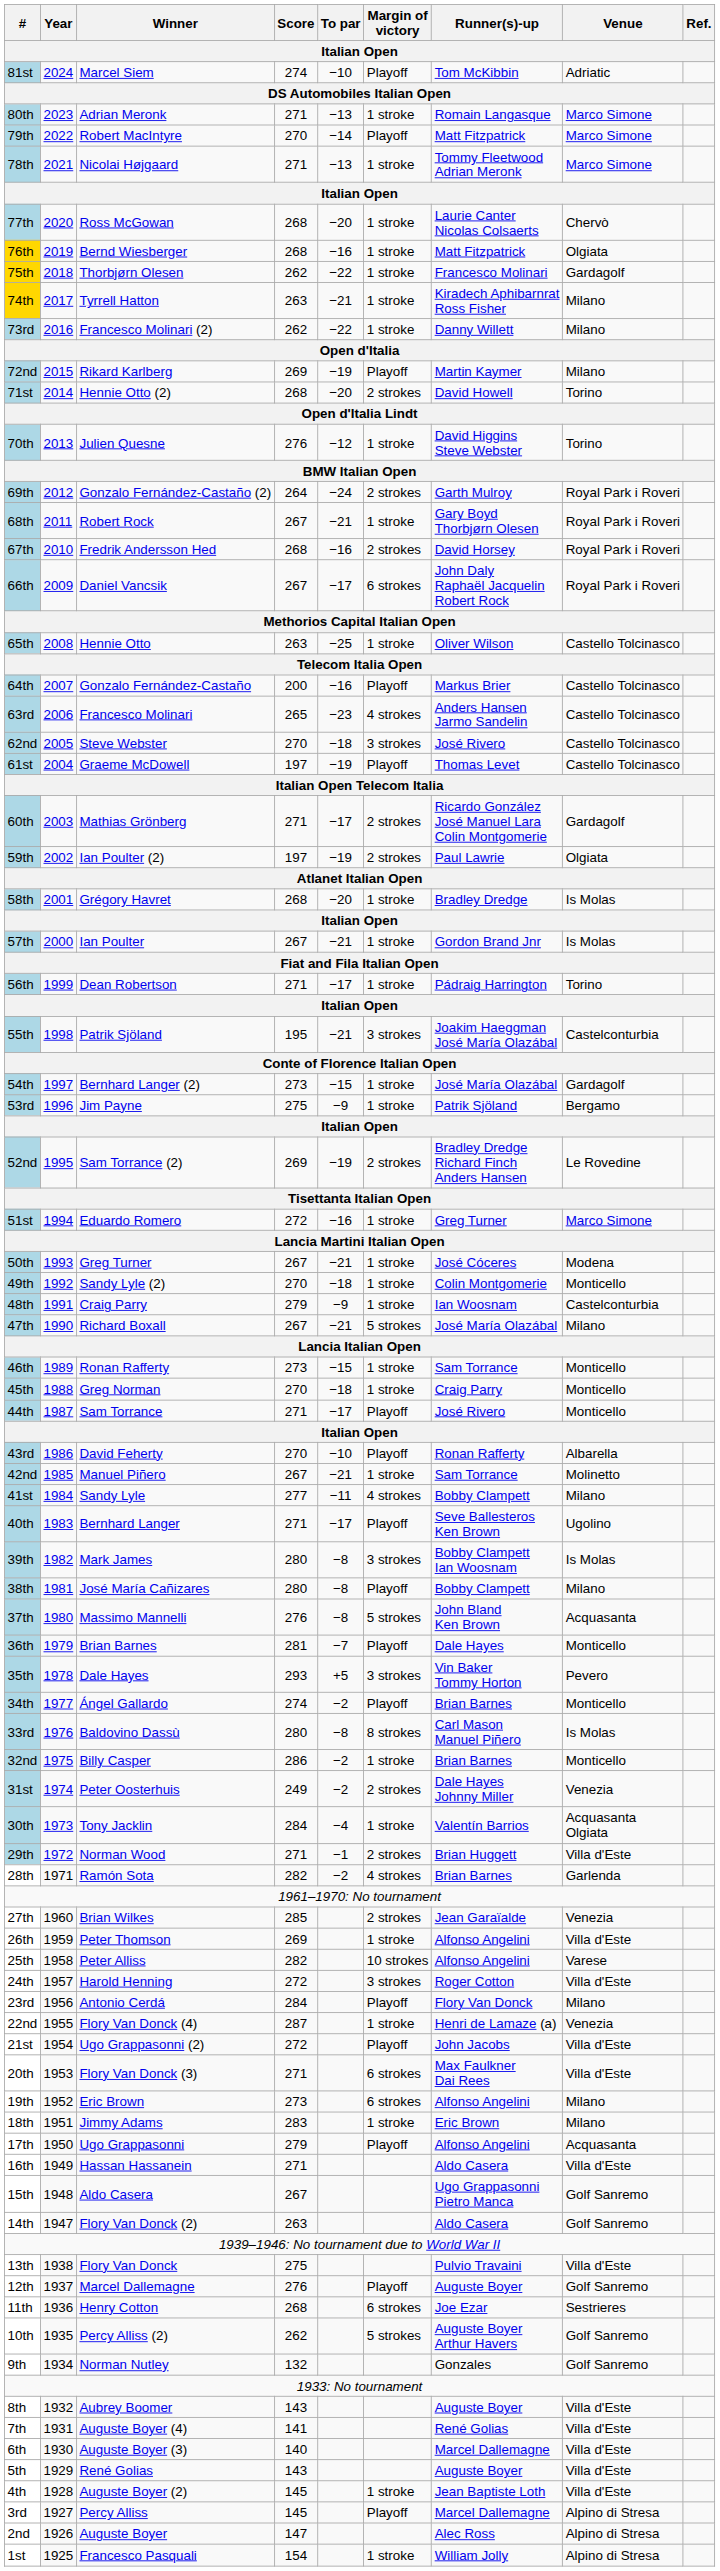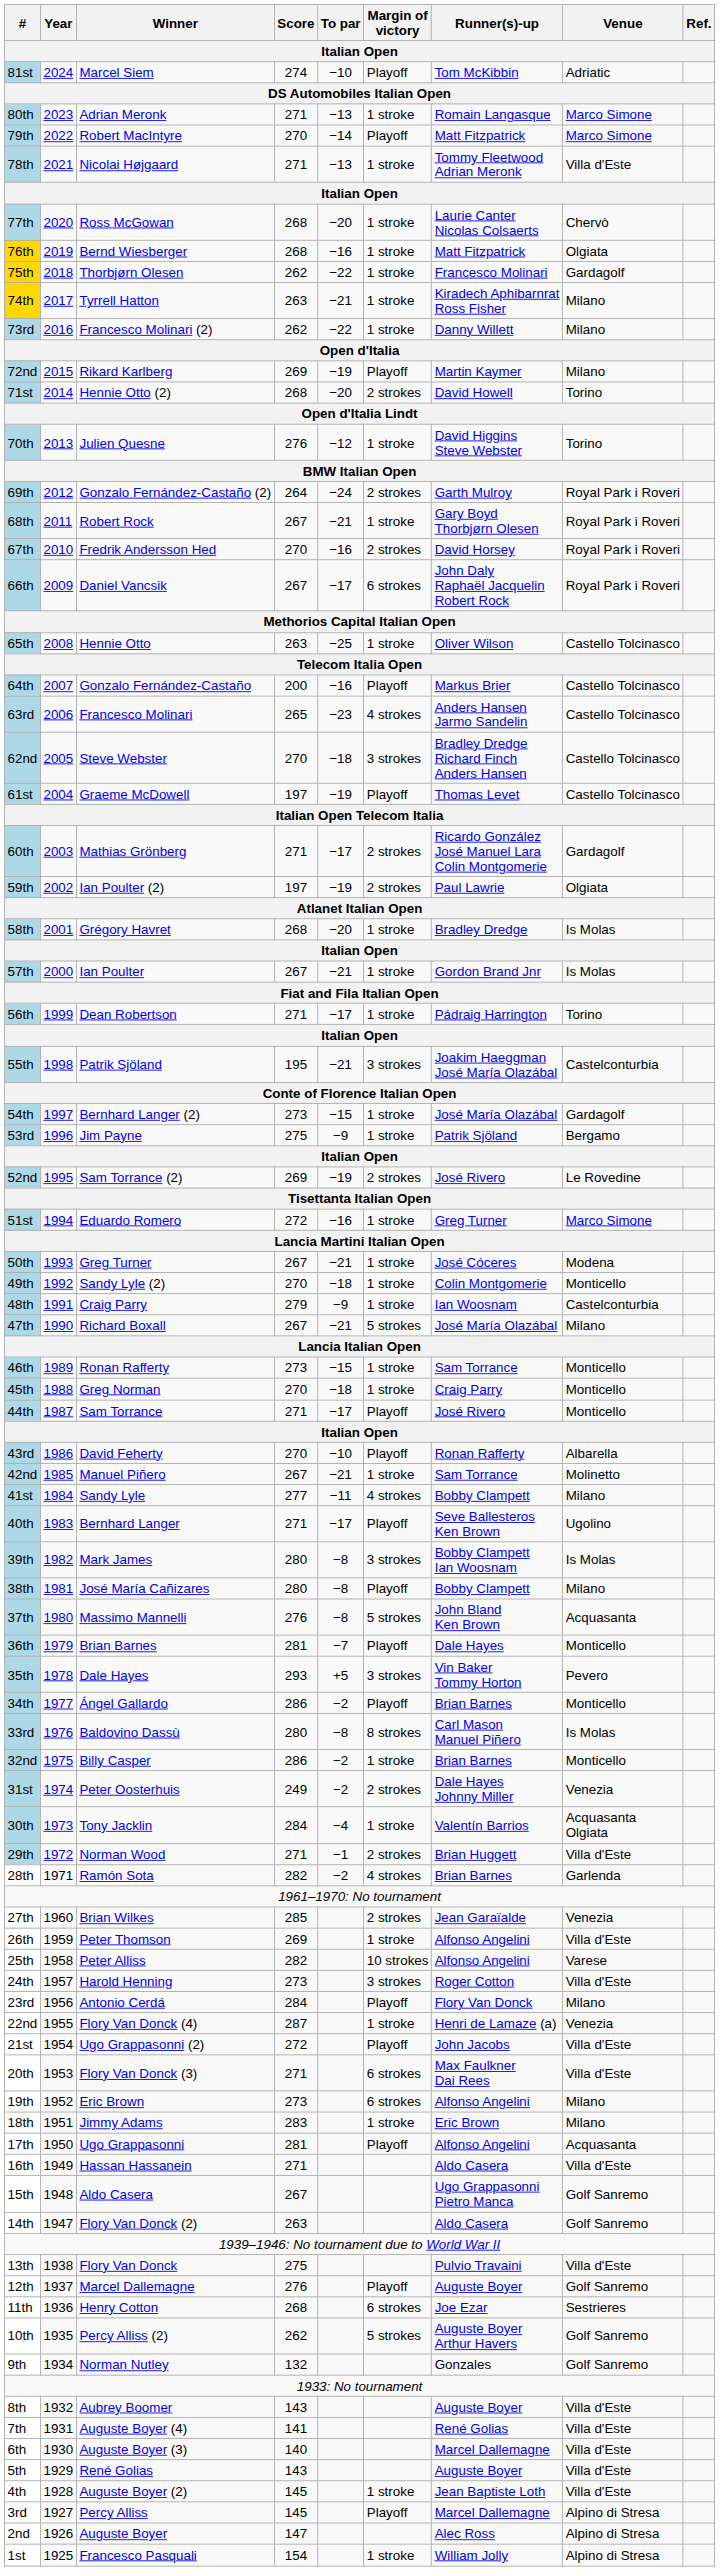78th | Venue: Marco Simone -> Villa d'Este
67th | Score: 268 -> 270
62nd | Runner(s)-up: José Rivero -> Bradley Dredge Richard Finch Anders Hansen
52nd | Runner(s)-up: Bradley Dredge Richard Finch Anders Hansen -> José Rivero
34th | Score: 274 -> 286
24th | Score: 272 -> 273
17th | Score: 279 -> 281
